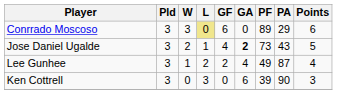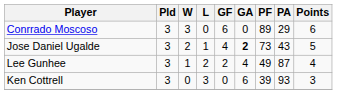Conrrado Moscoso | L: khaki background -> no background
Ken Cottrell | PA: 90 -> 93
